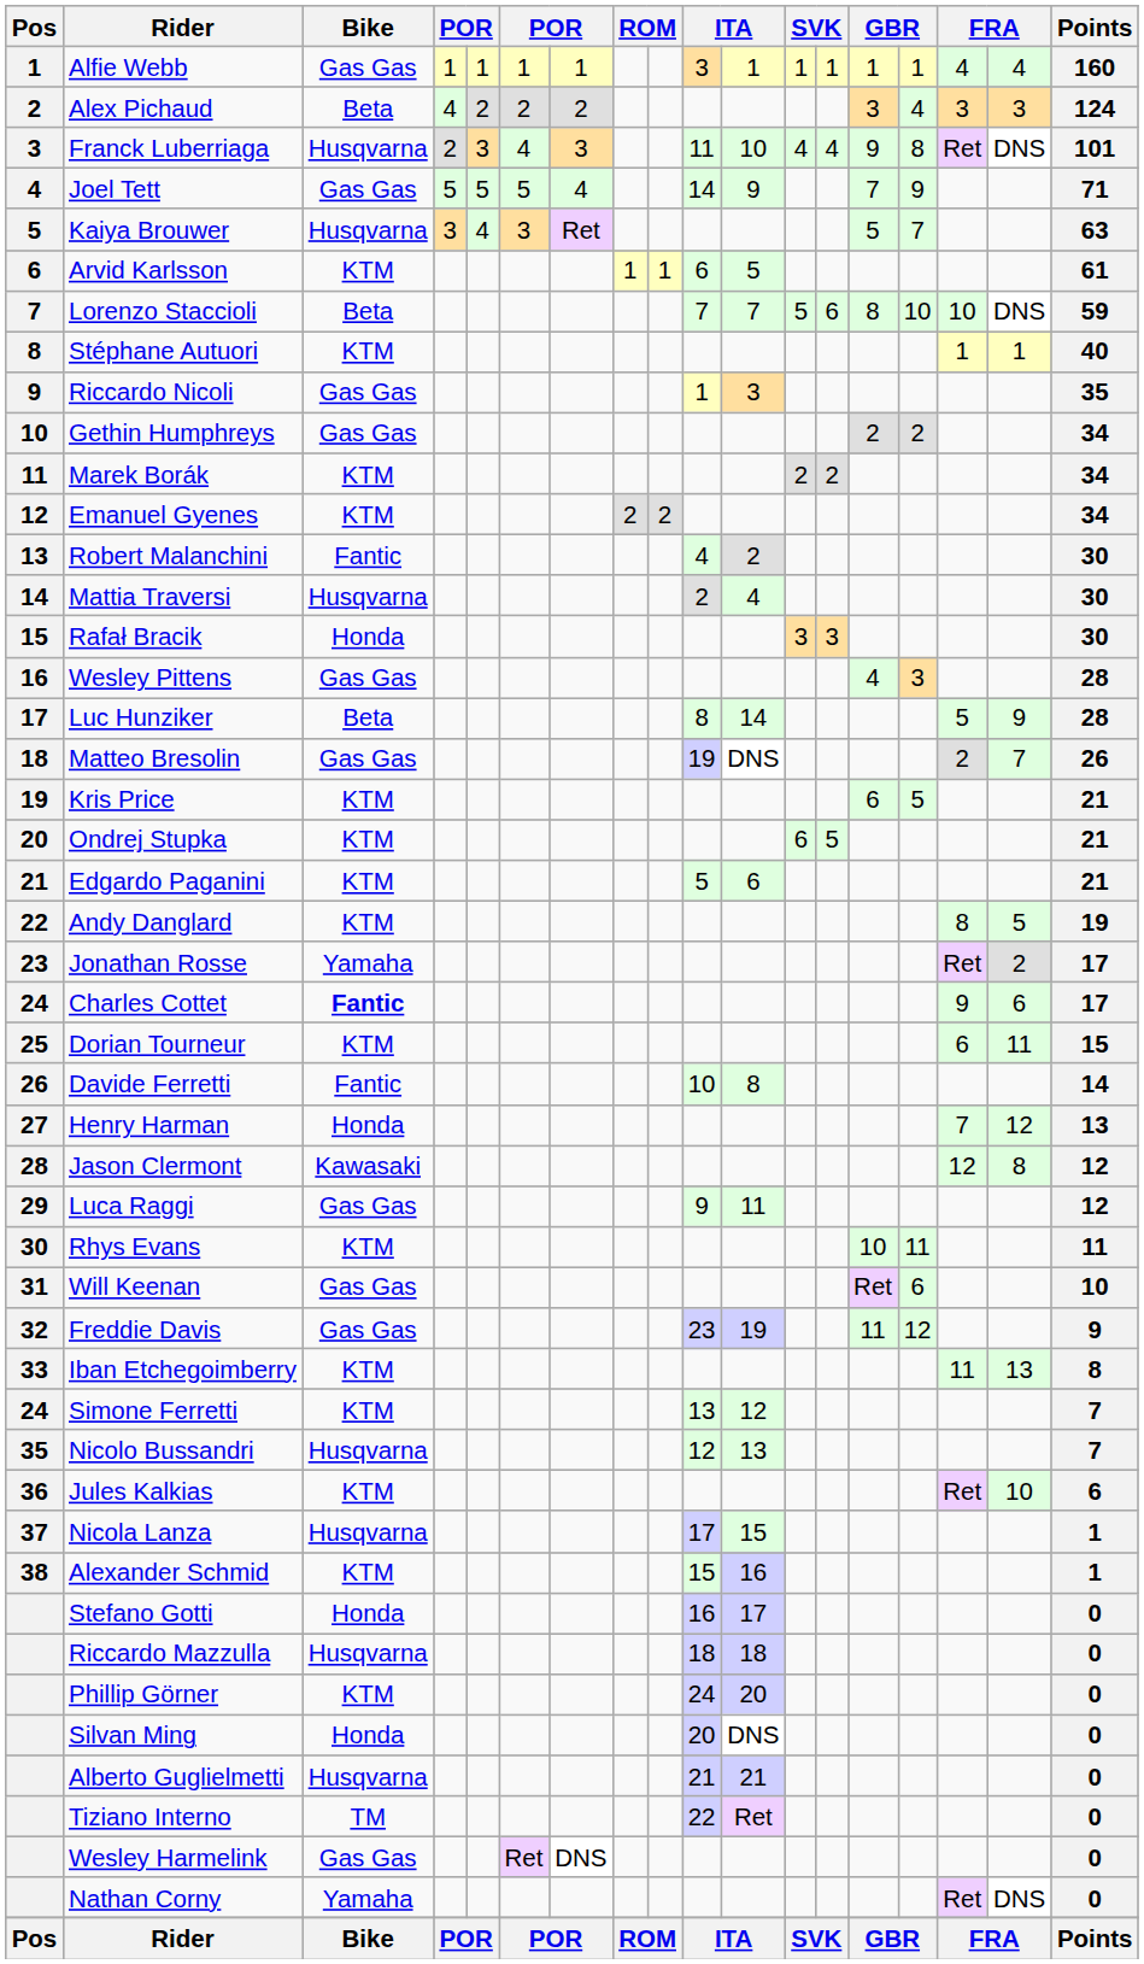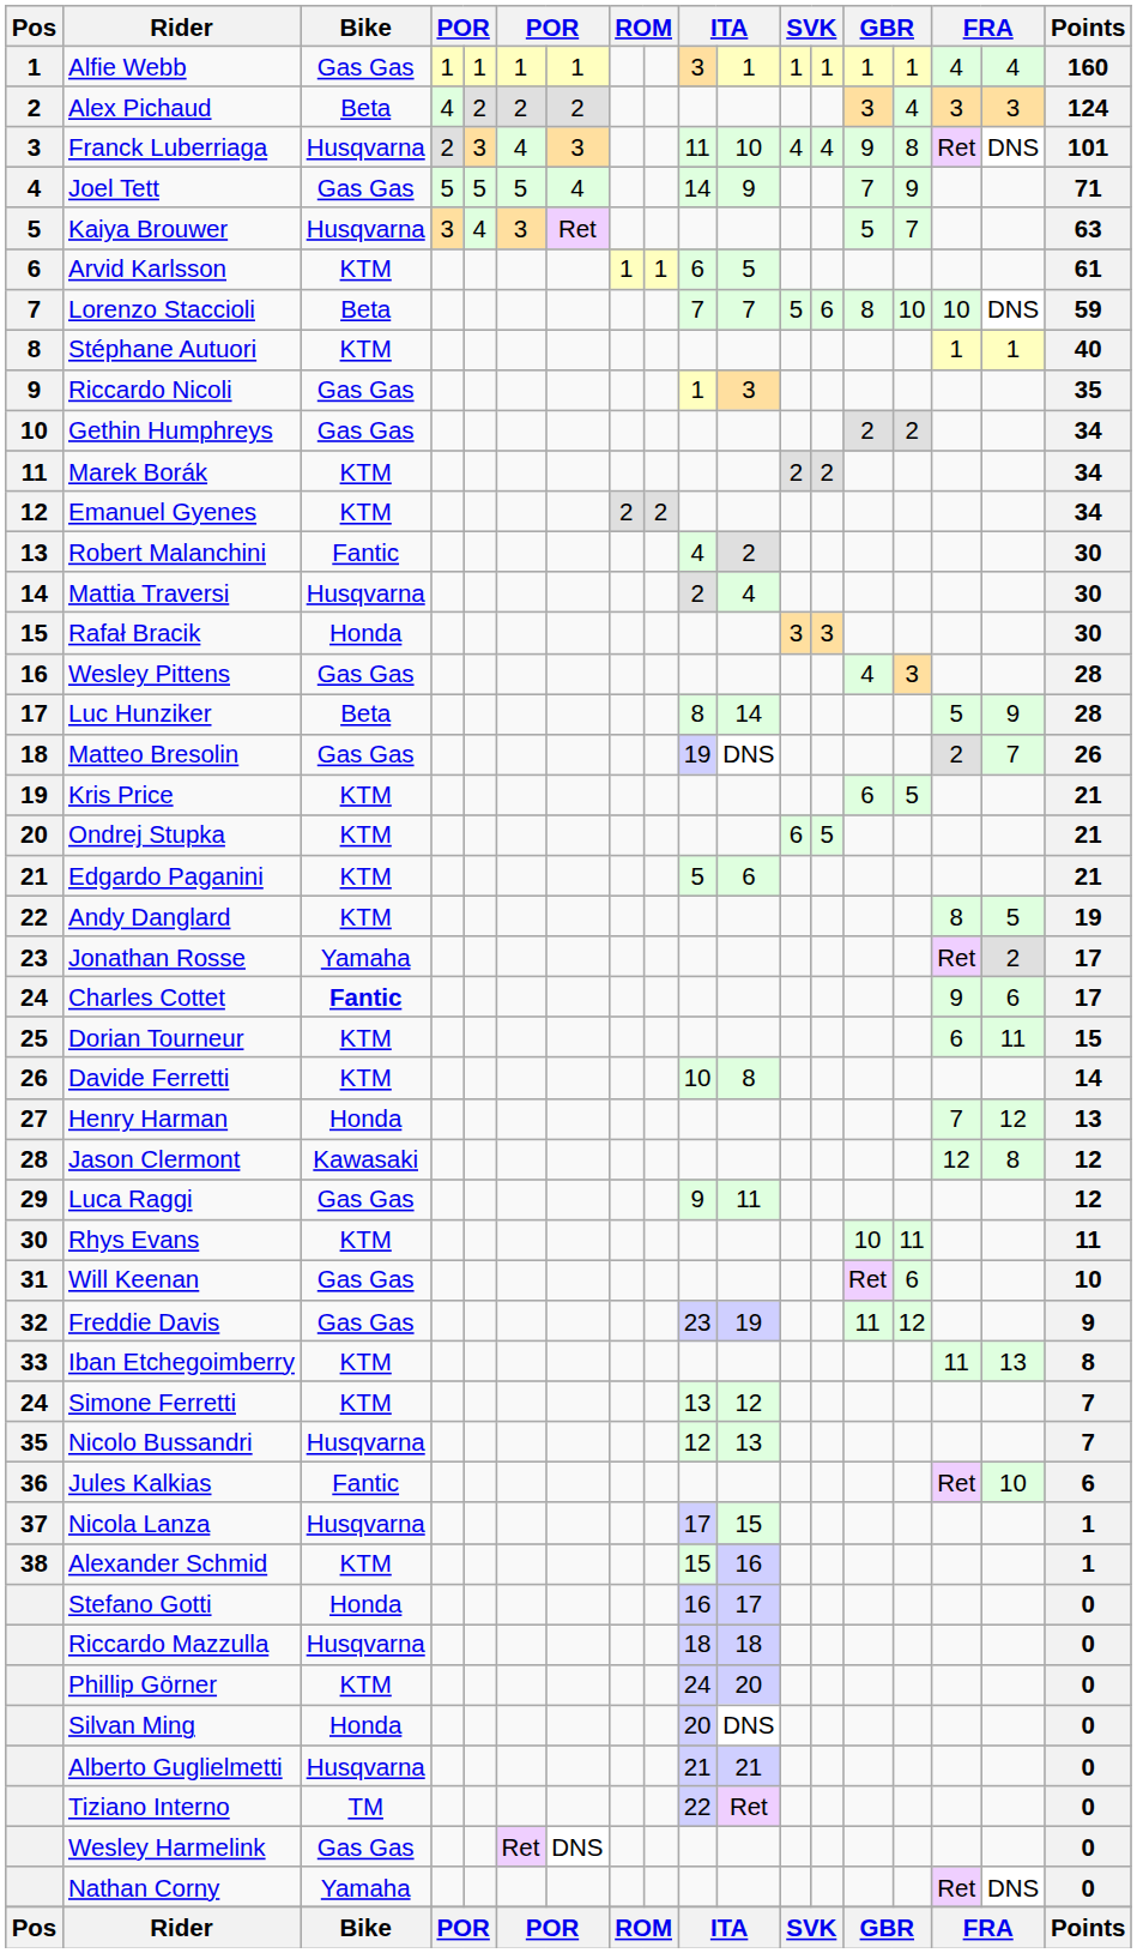Davide Ferretti | Bike: Fantic -> KTM
Jules Kalkias | Bike: KTM -> Fantic
